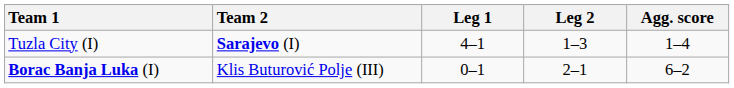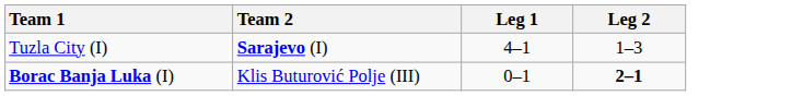- column: Agg. score | 1–4 | 6–2
Borac Banja Luka (I) | Leg 2: normal -> bold
